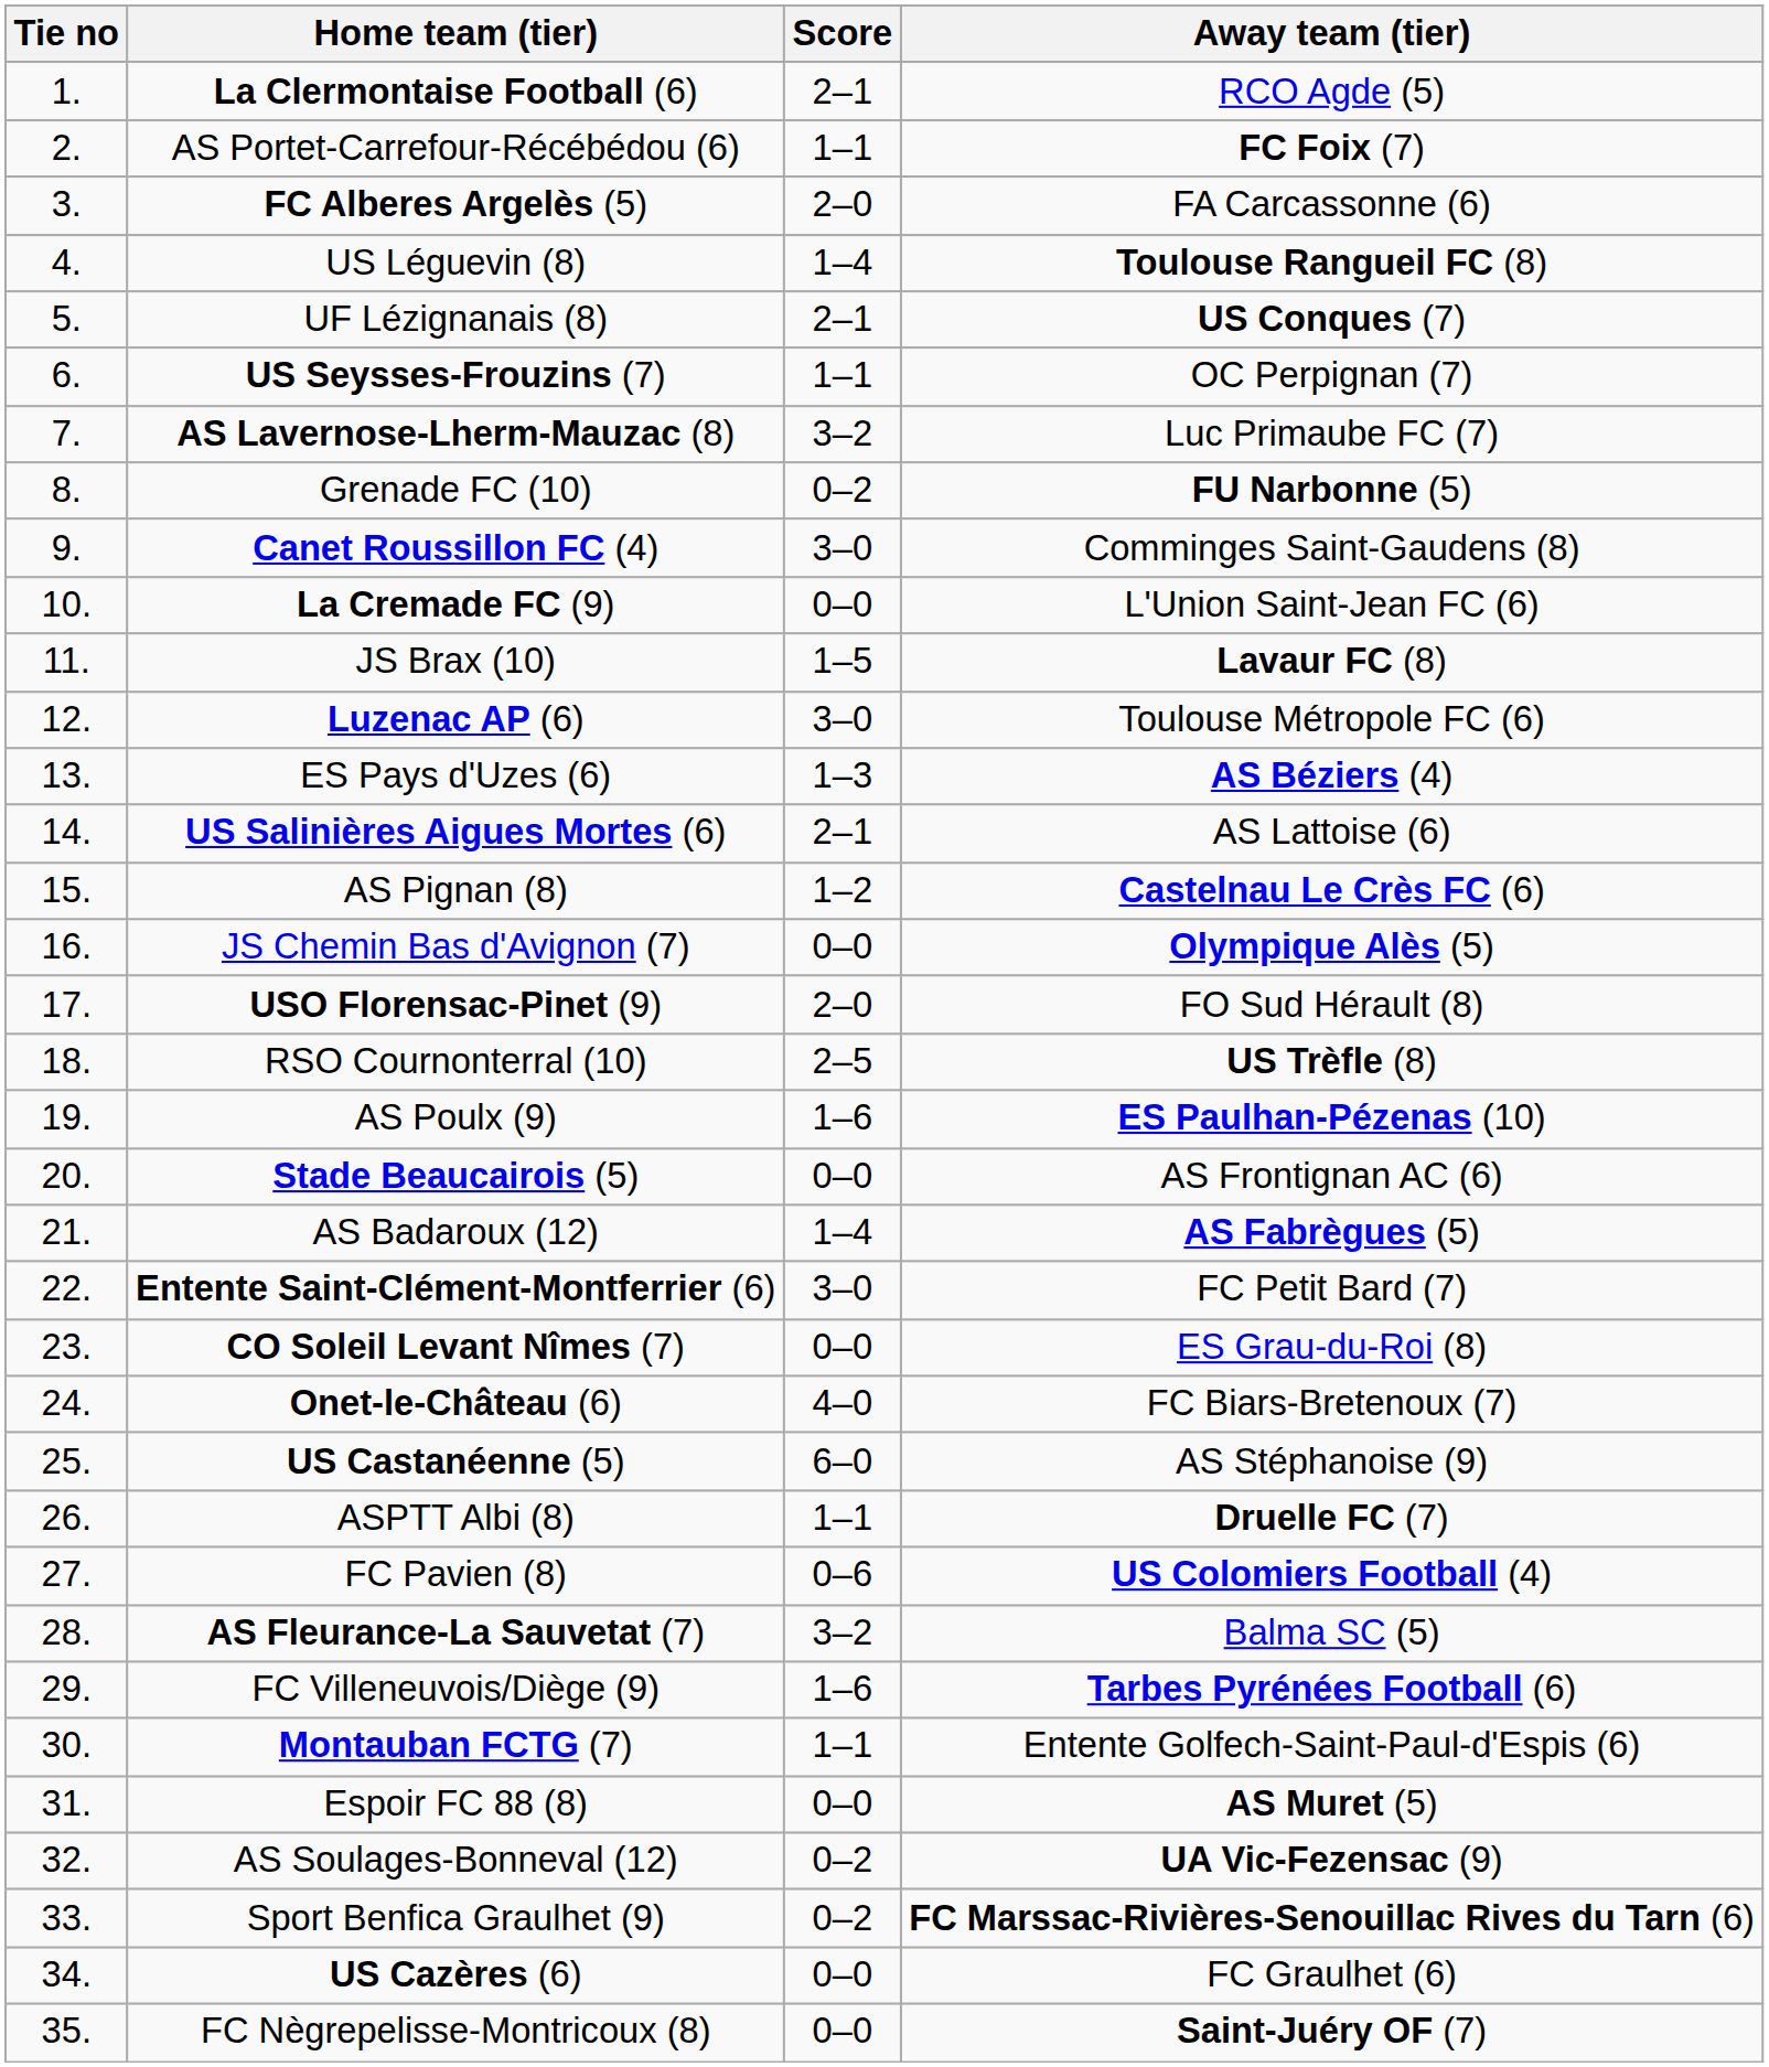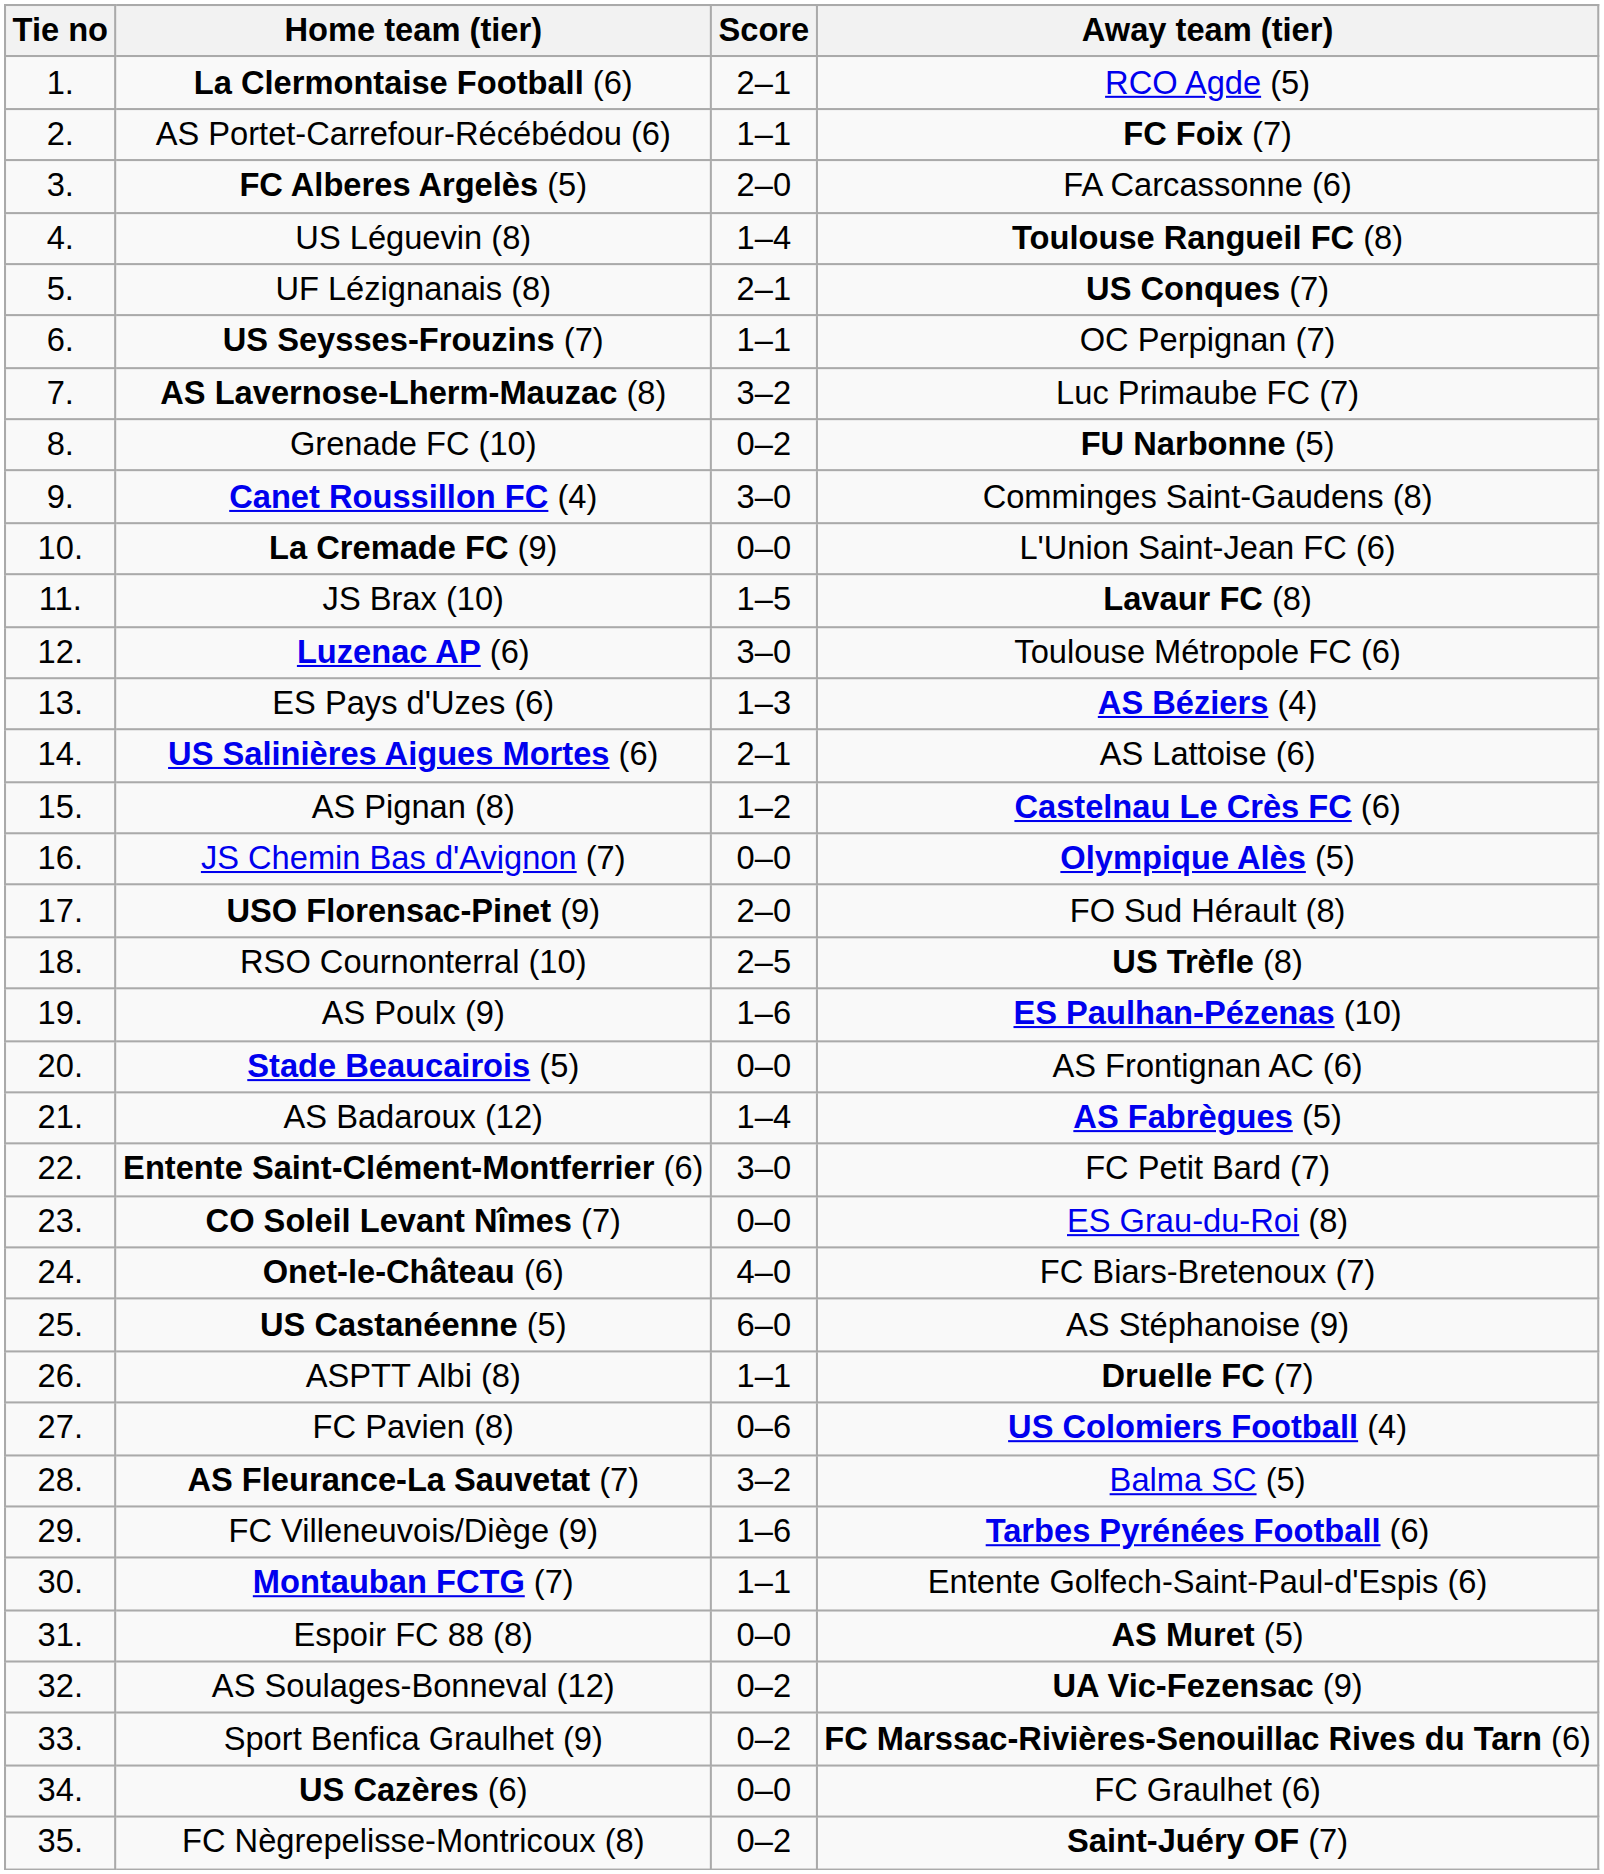FC Nègrepelisse-Montricoux (8) | Score: 0–0 -> 0–2
